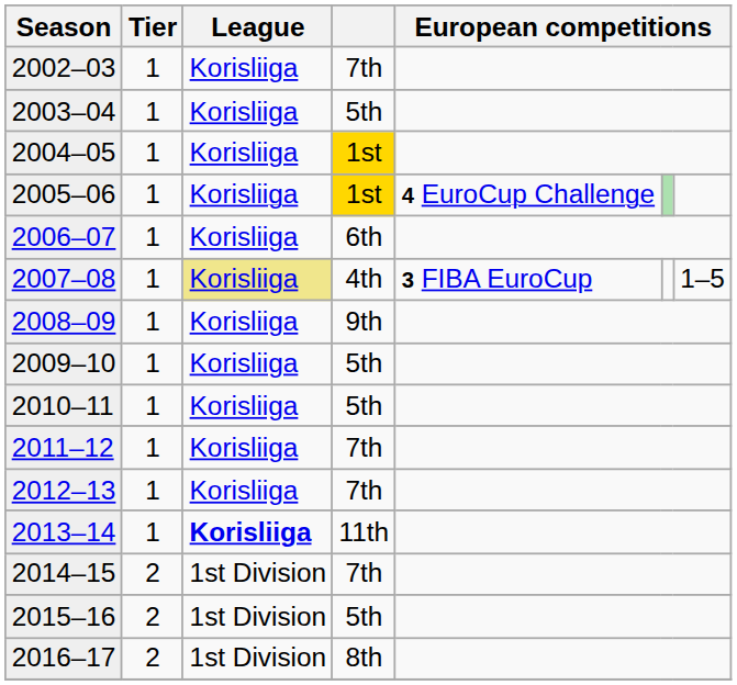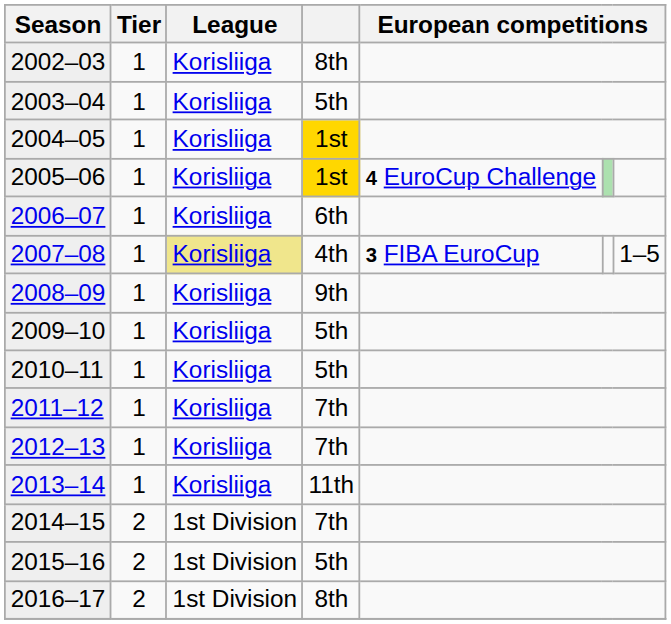2002–03 | column 4: 7th -> 8th
2013–14 | League: bold -> normal
